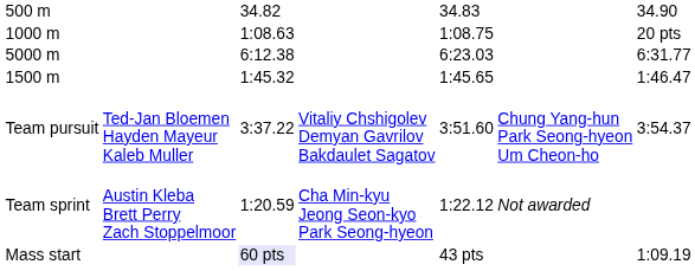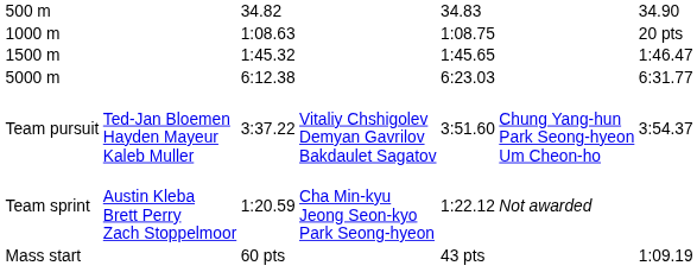rows swapped: 1500 m <-> 5000 m
Mass start | column 3: lavender background -> no background
